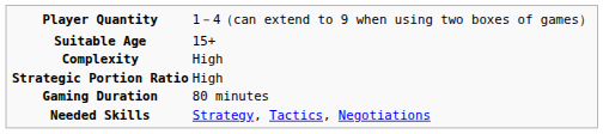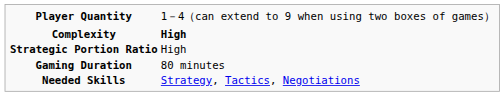- row: Suitable Age | 15+
Complexity | column 2: normal -> bold
